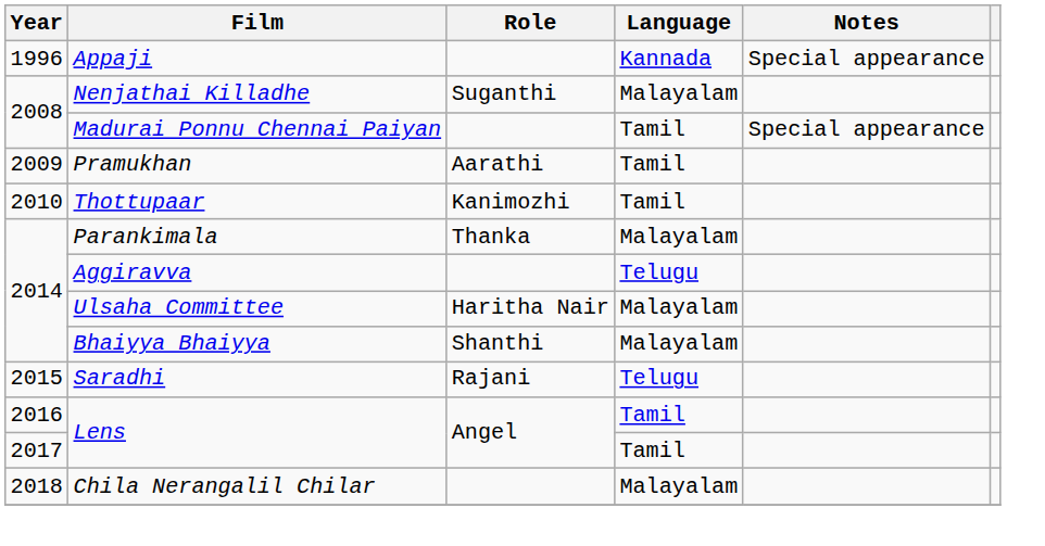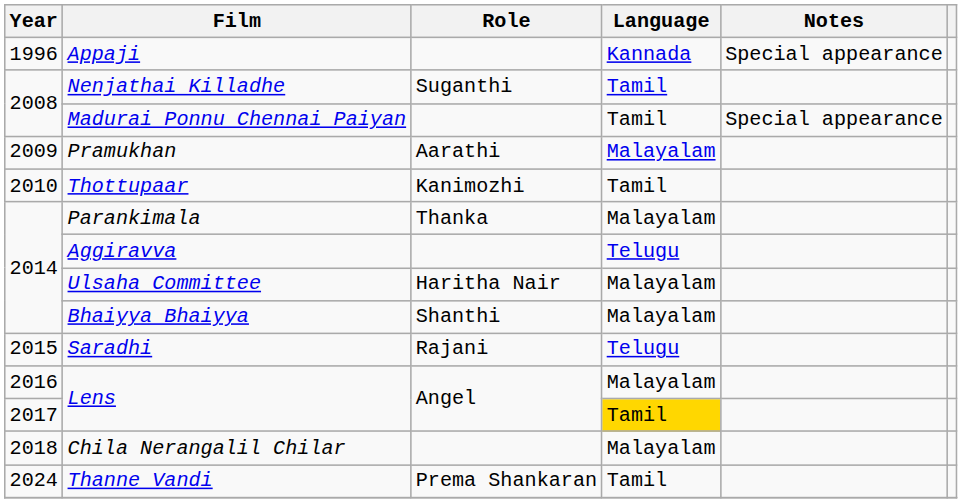Nenjathai Killadhe | Language: Malayalam -> Tamil
Pramukhan | Language: Tamil -> Malayalam
2016 / Lens | Language: Tamil -> Malayalam
2017 / Lens | Language: no background -> gold background
+ row: 2024 | Thanne Vandi | Prema Shankaran | Tamil
